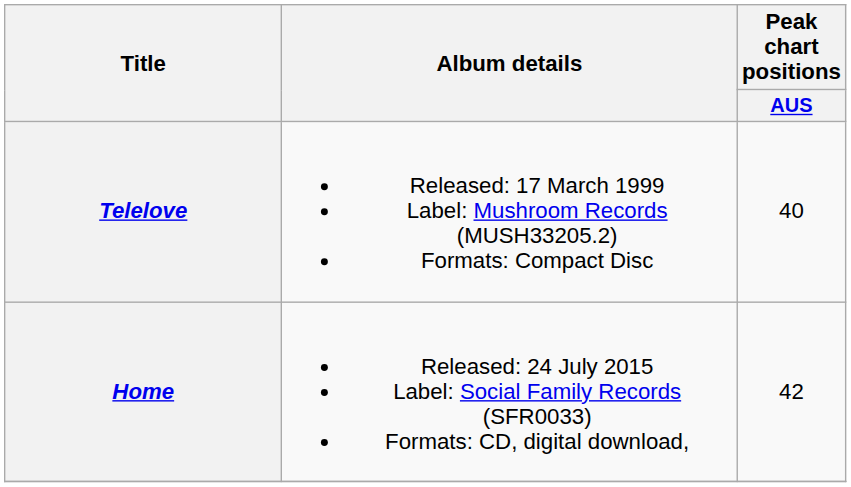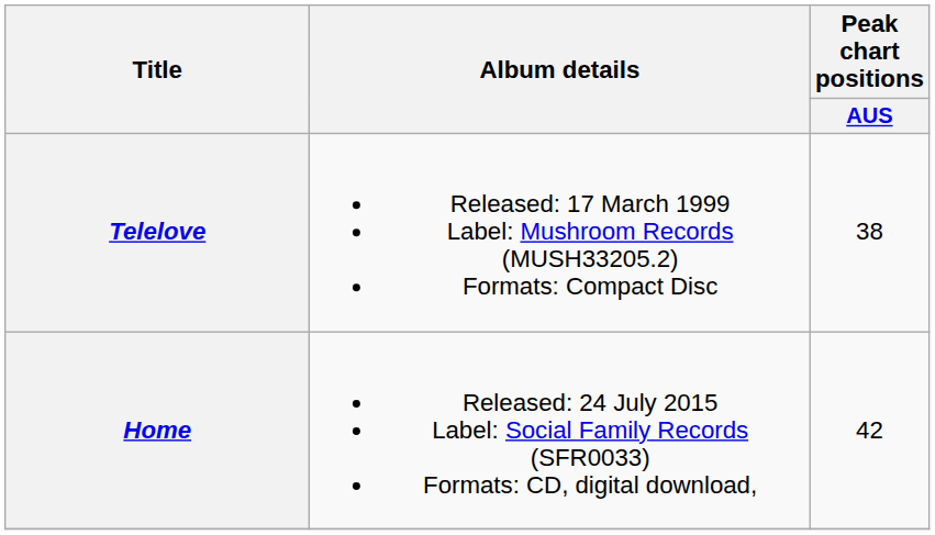Telelove | Peak chart positions / AUS: 40 -> 38
